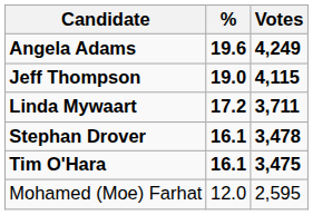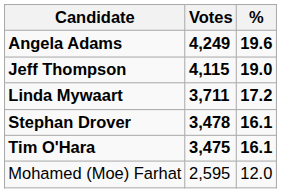columns swapped: Votes <-> %
